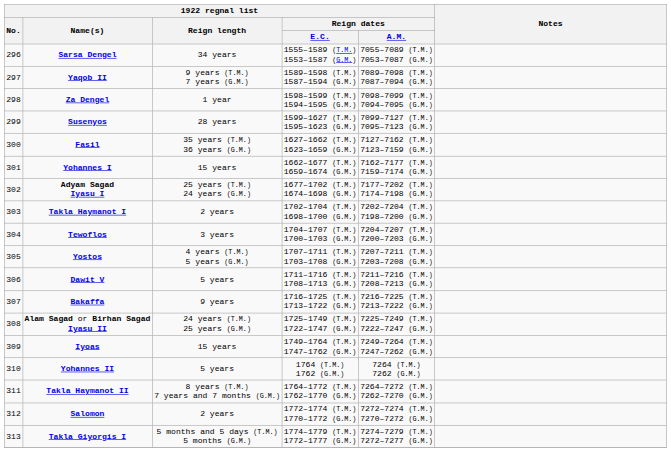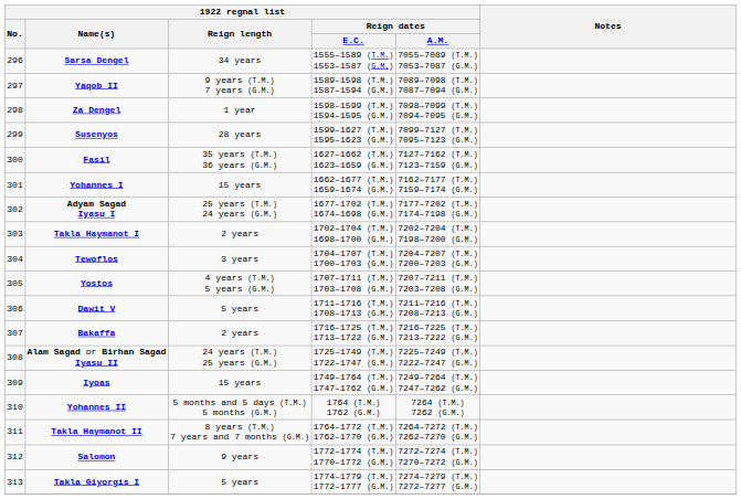Bakaffa | 1922 regnal list / Reign length: 9 years -> 2 years
Yohannes II | 1922 regnal list / Reign length: 5 years -> 5 months and 5 days (T.M.) 5 months (G.M.)
Salomon | 1922 regnal list / Reign length: 2 years -> 9 years
Takla Giyorgis I | 1922 regnal list / Reign length: 5 months and 5 days (T.M.) 5 months (G.M.) -> 5 years
